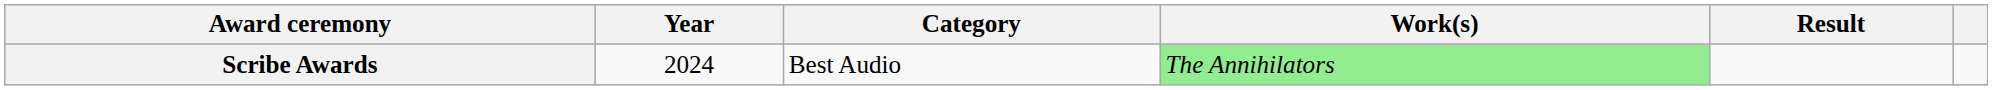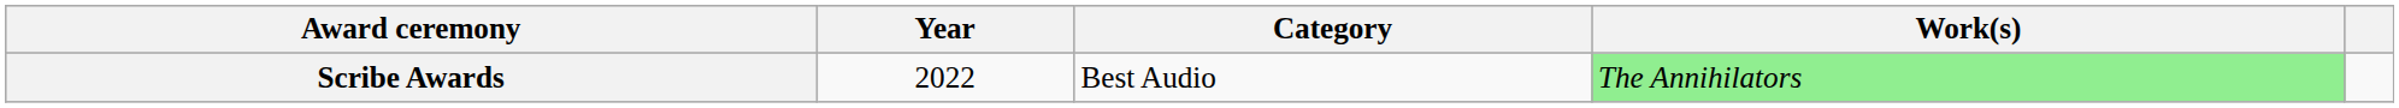- column: Result
Scribe Awards | Year: 2024 -> 2022
